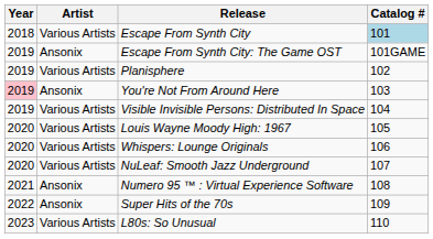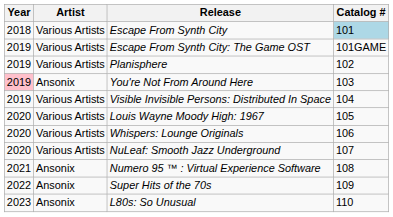Escape From Synth City: The Game OST | Artist: Ansonix -> Various Artists
L80s: So Unusual | Artist: Various Artists -> Ansonix
